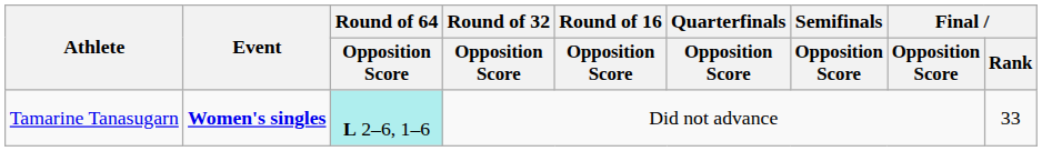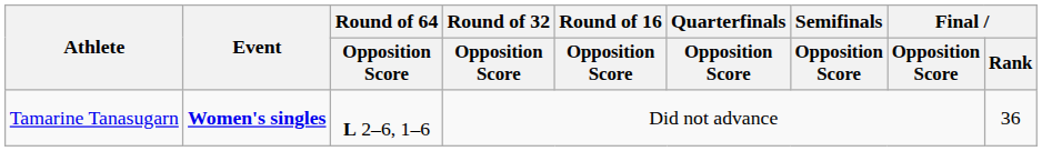Tamarine Tanasugarn | Round of 64 / Opposition Score: paleturquoise background -> no background
Tamarine Tanasugarn | Final / Rank: 33 -> 36
